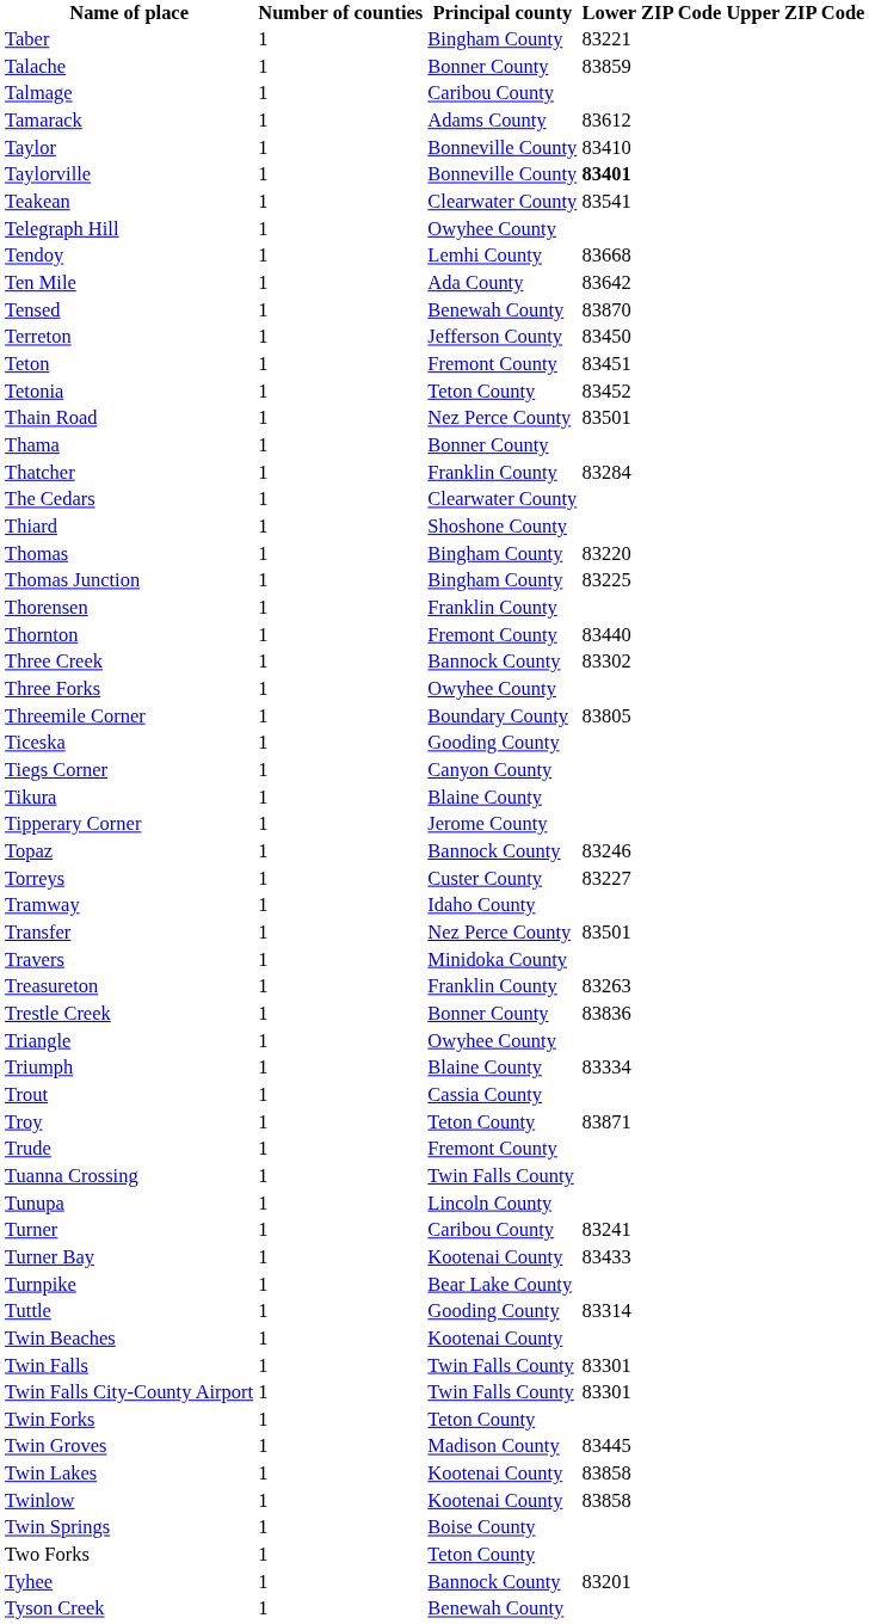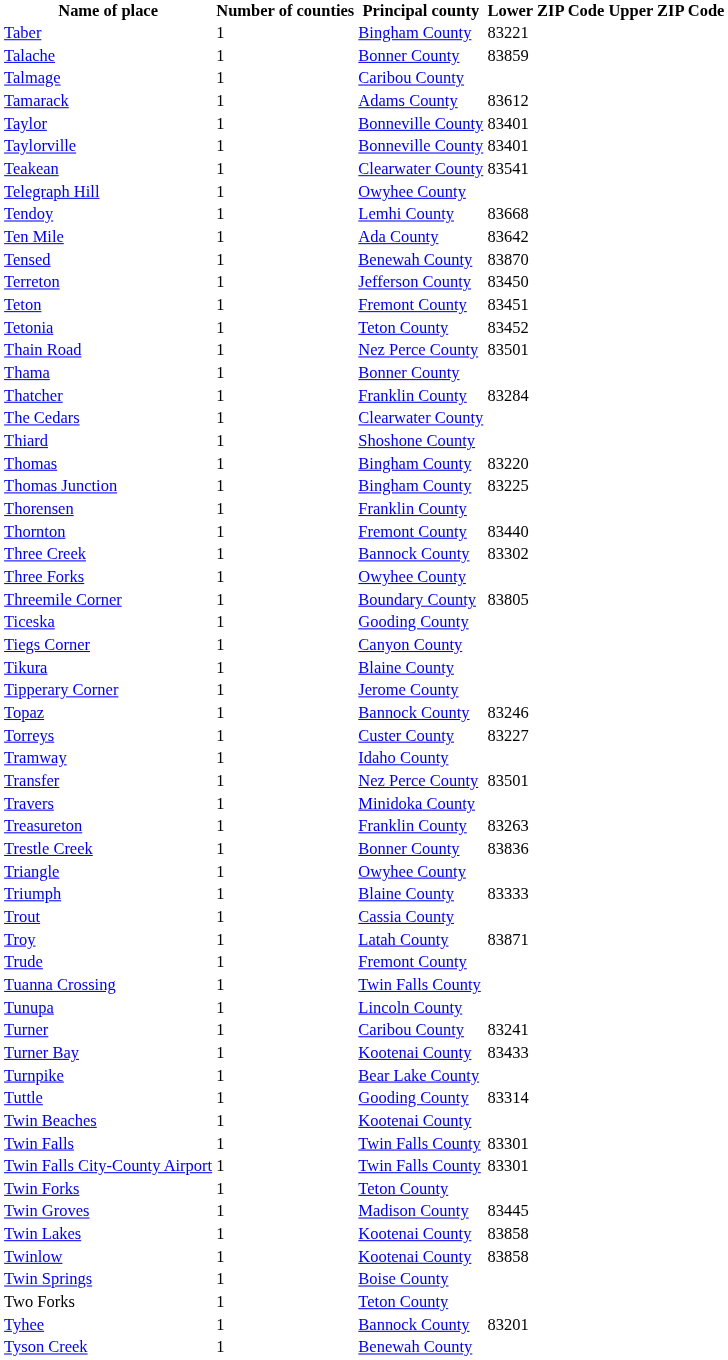Taylor | Lower ZIP Code: 83410 -> 83401
Taylorville | Lower ZIP Code: bold -> normal
Triumph | Lower ZIP Code: 83334 -> 83333
Troy | Principal county: Teton County -> Latah County
